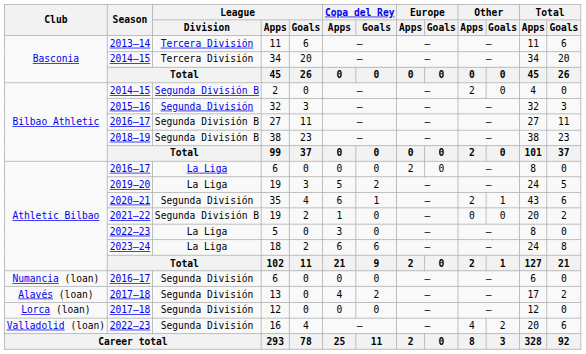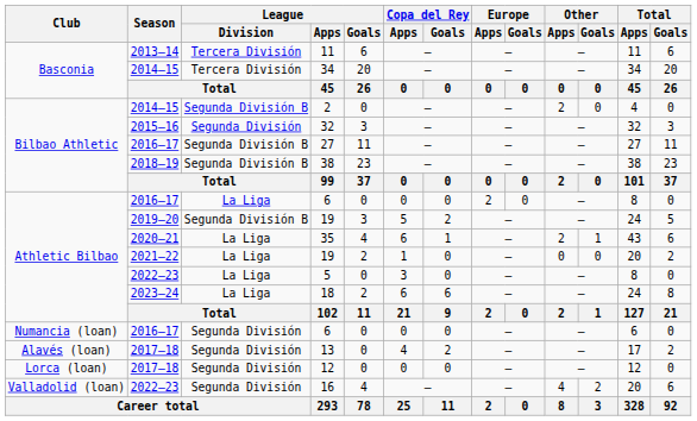2019–20 / 19 | League / Division: La Liga -> Segunda División B
35 | League / Division: Segunda División -> La Liga
2021–22 / 19 | League / Division: Segunda División B -> La Liga
